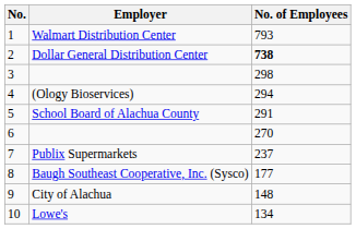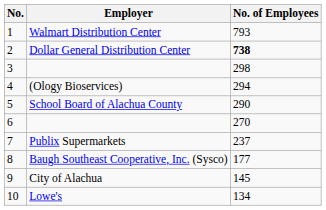School Board of Alachua County | No. of Employees: 291 -> 290
City of Alachua | No. of Employees: 148 -> 145
